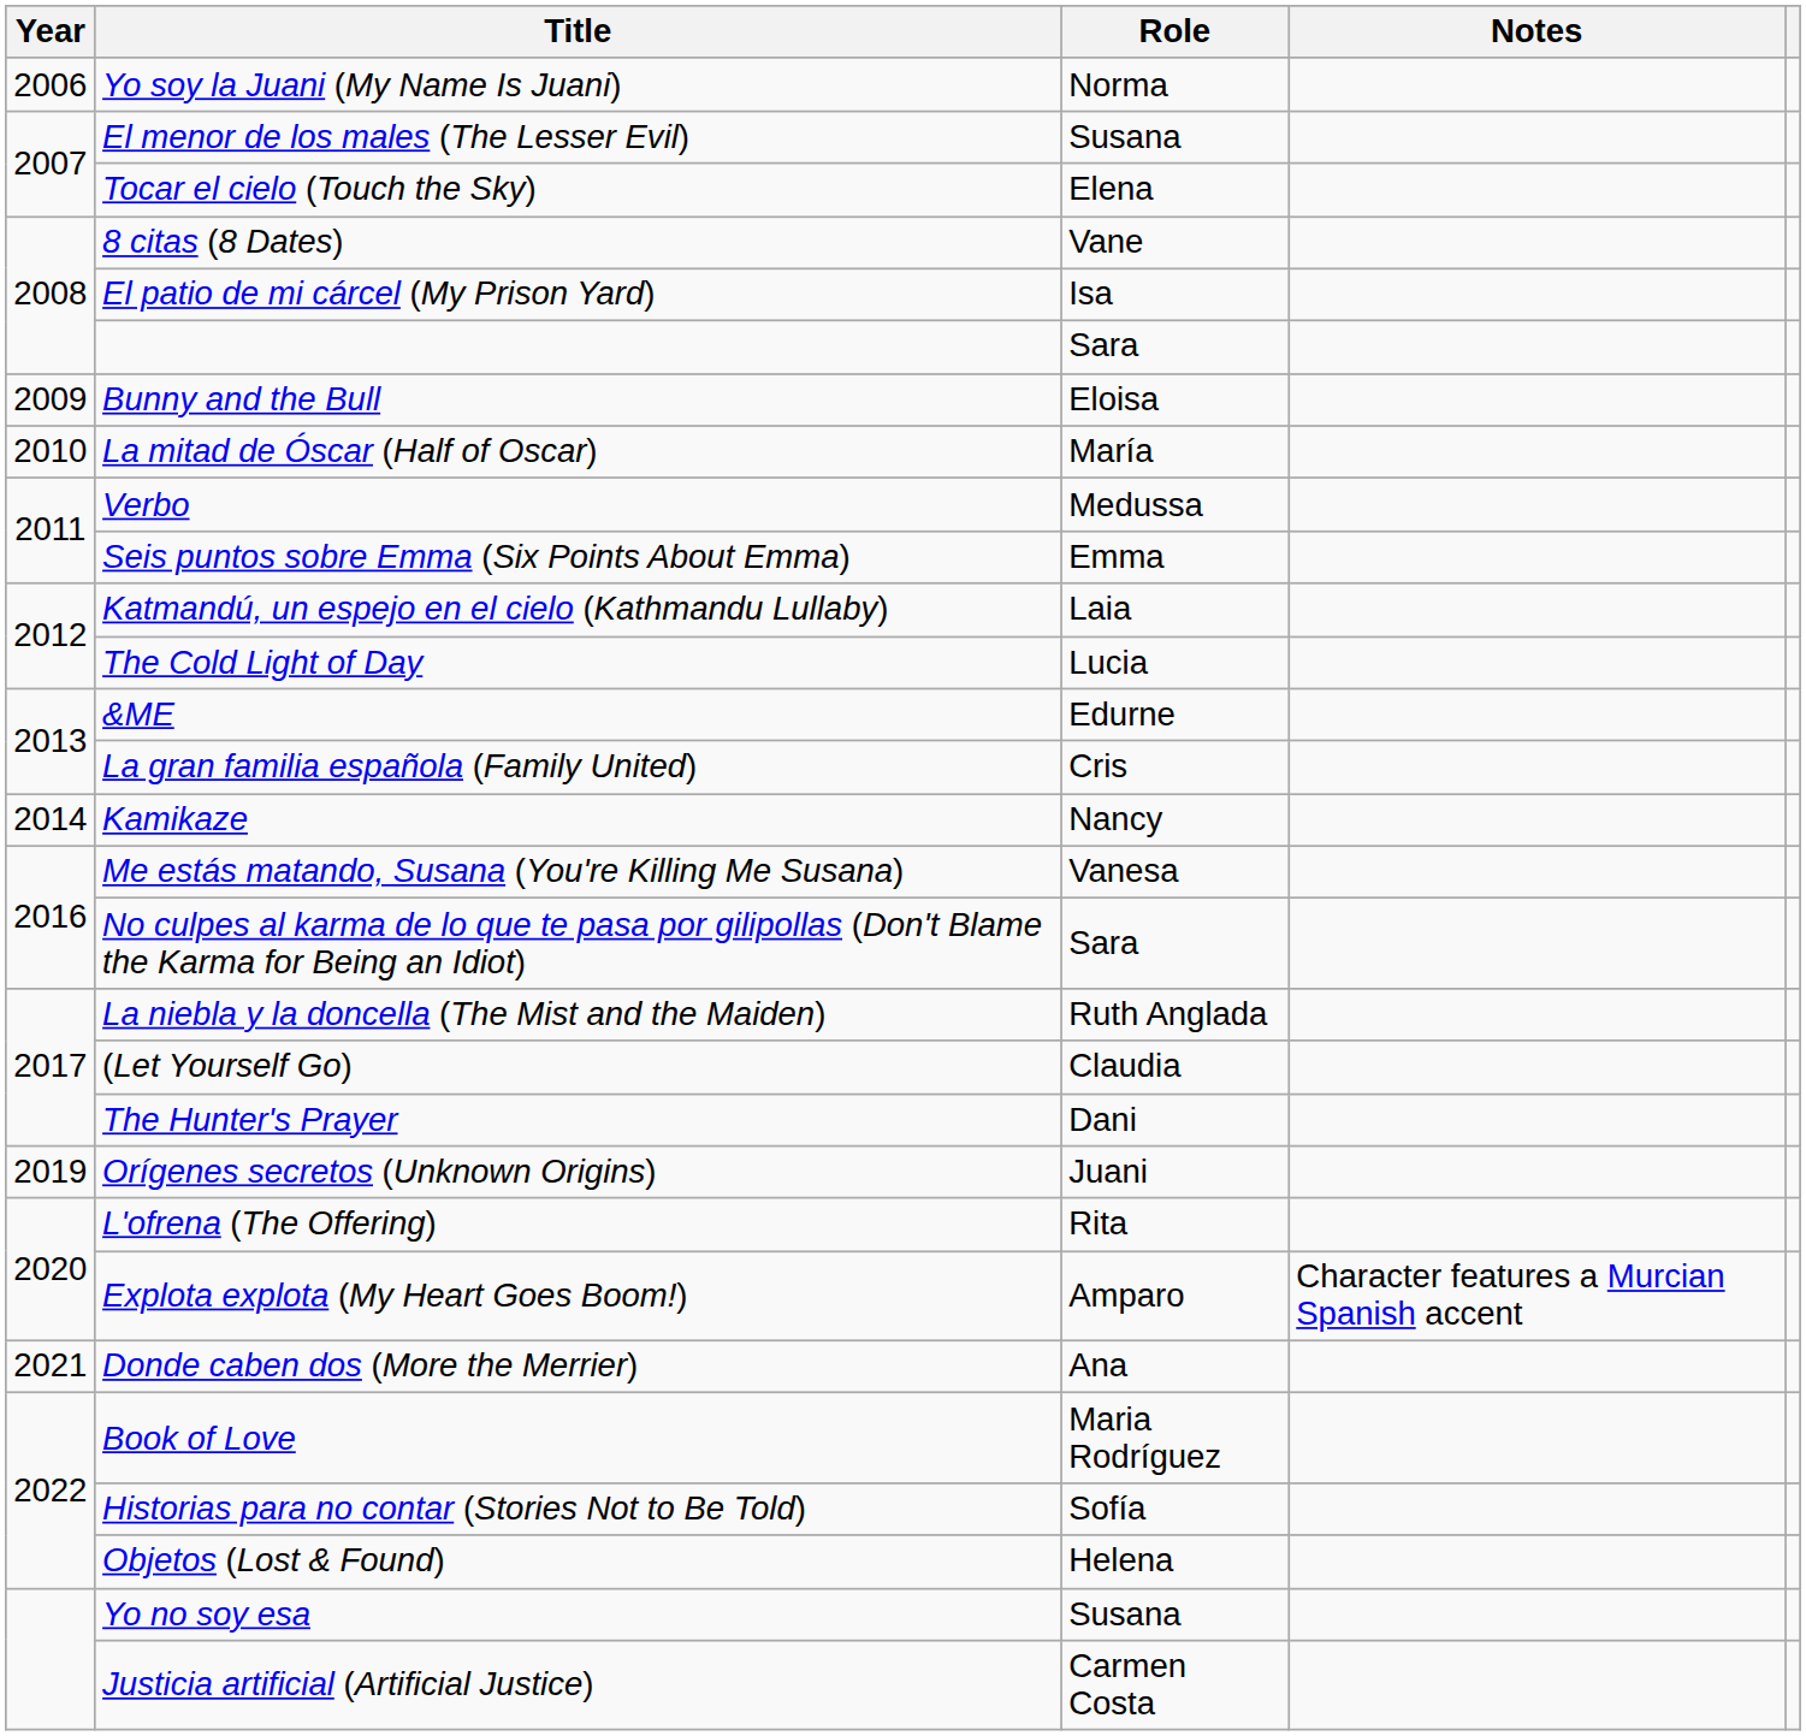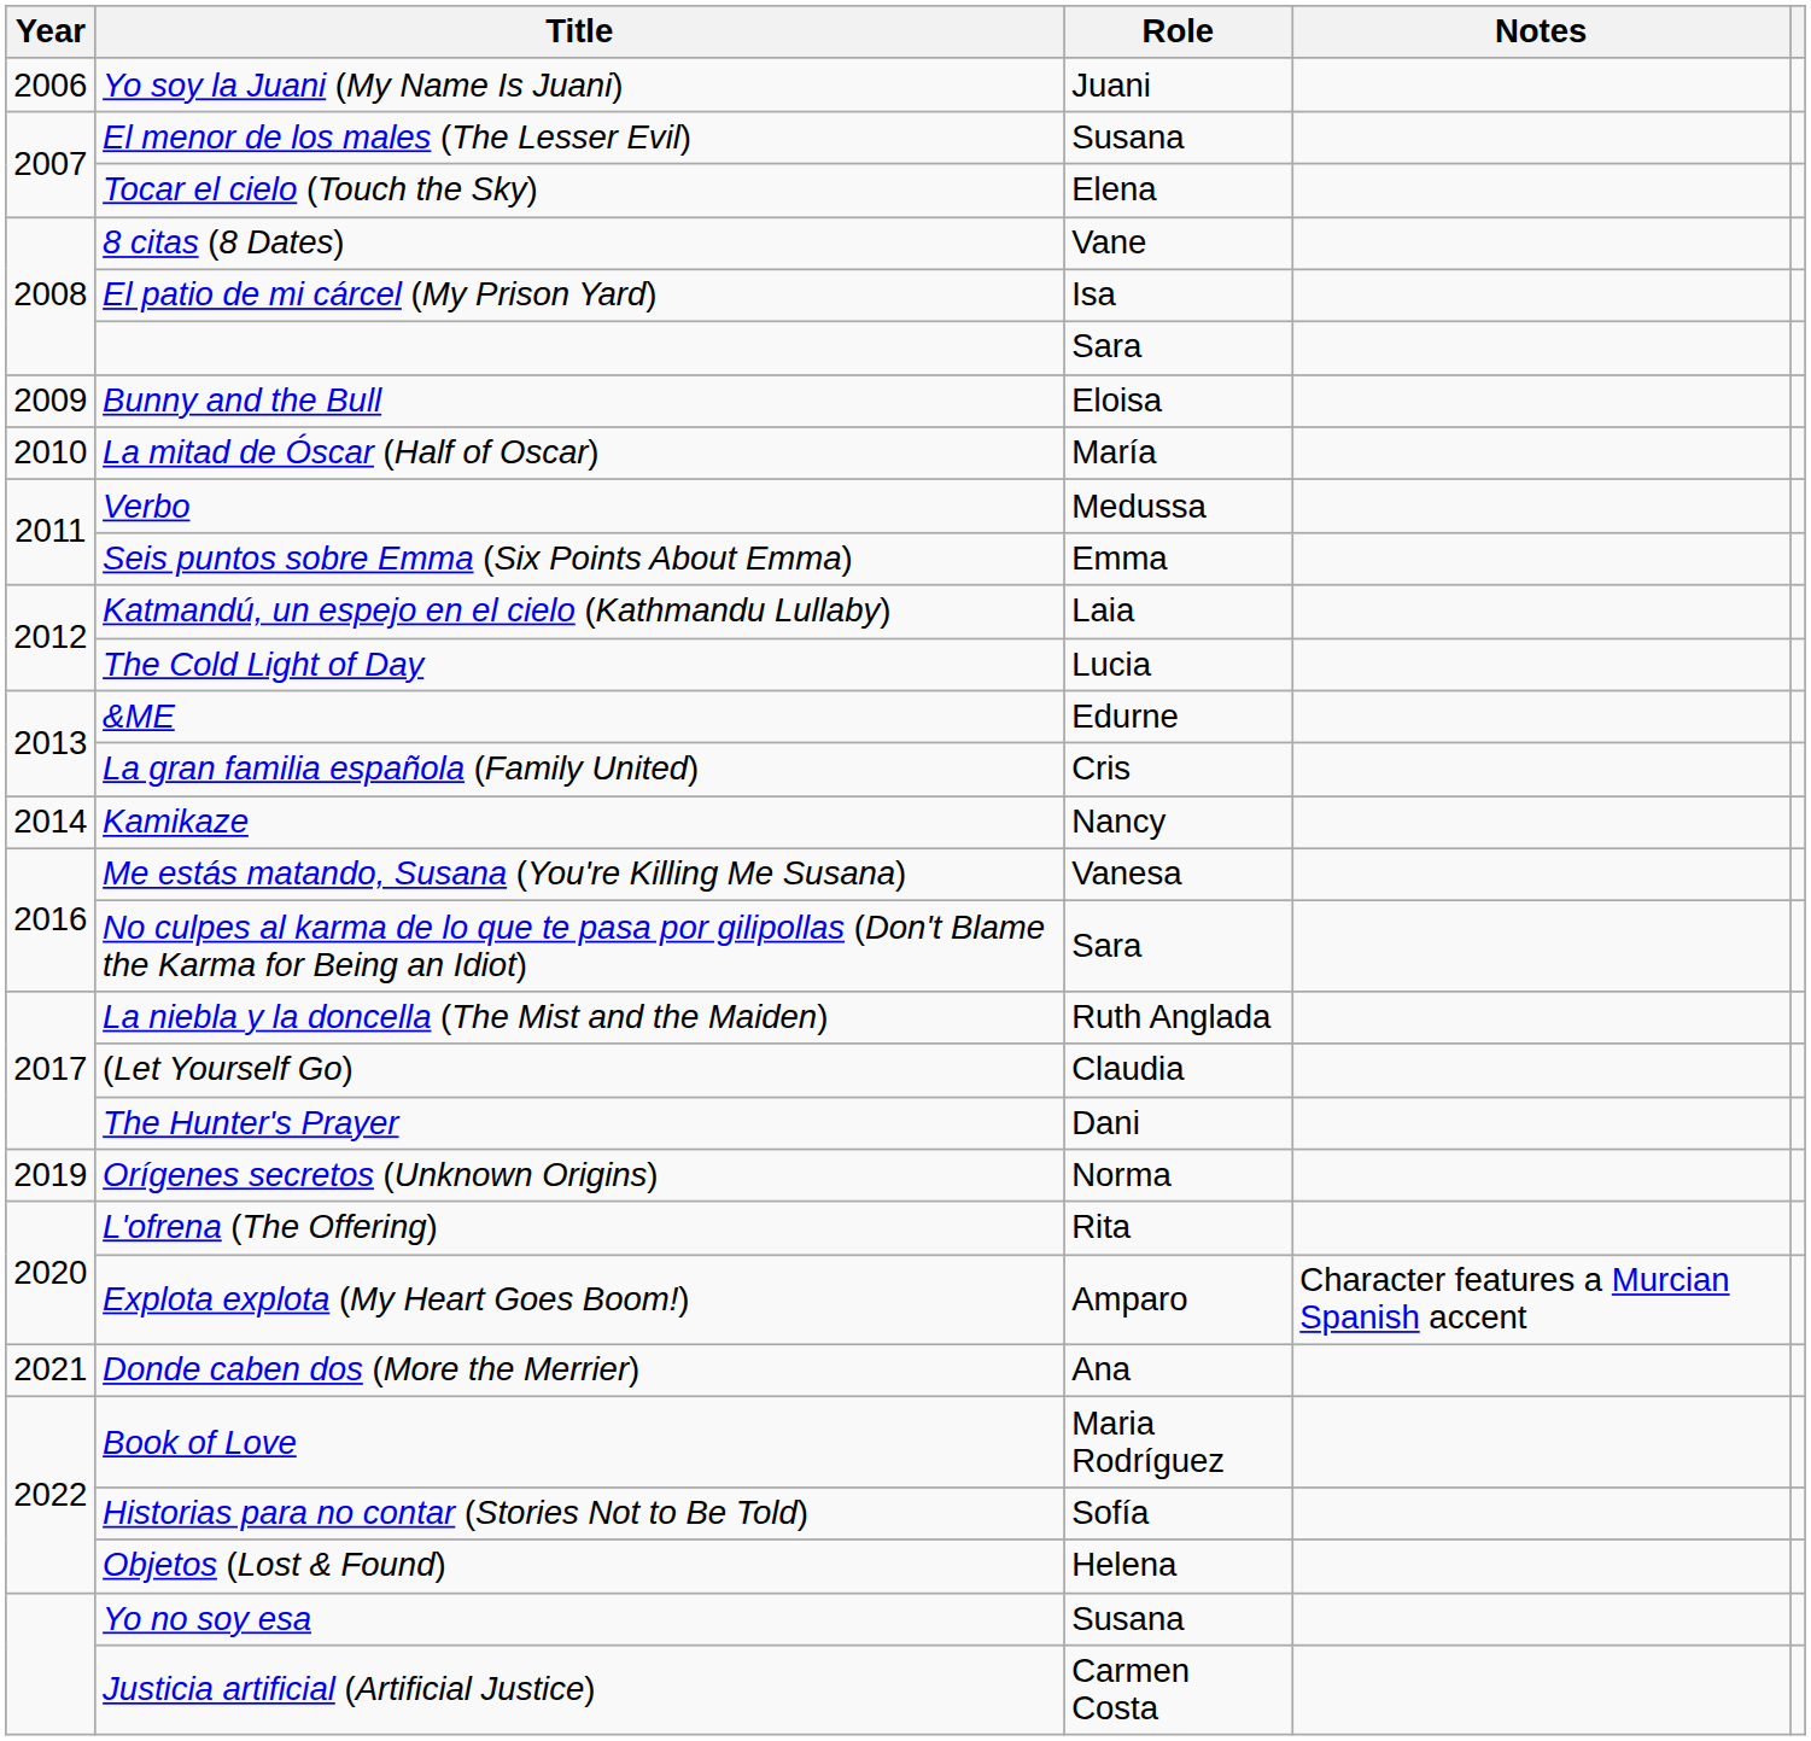Yo soy la Juani (My Name Is Juani) | Role: Norma -> Juani
Orígenes secretos (Unknown Origins) | Role: Juani -> Norma
